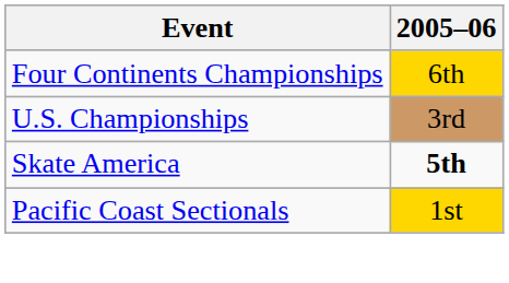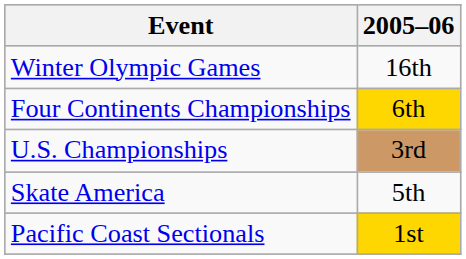+ row: Winter Olympic Games | 16th
Skate America | 2005–06: bold -> normal
